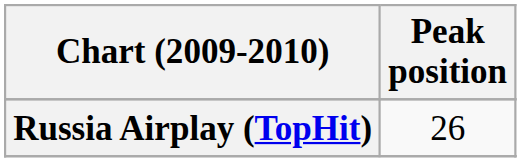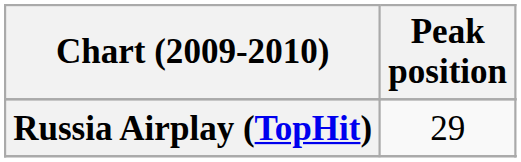Russia Airplay (TopHit) | Peak position: 26 -> 29
